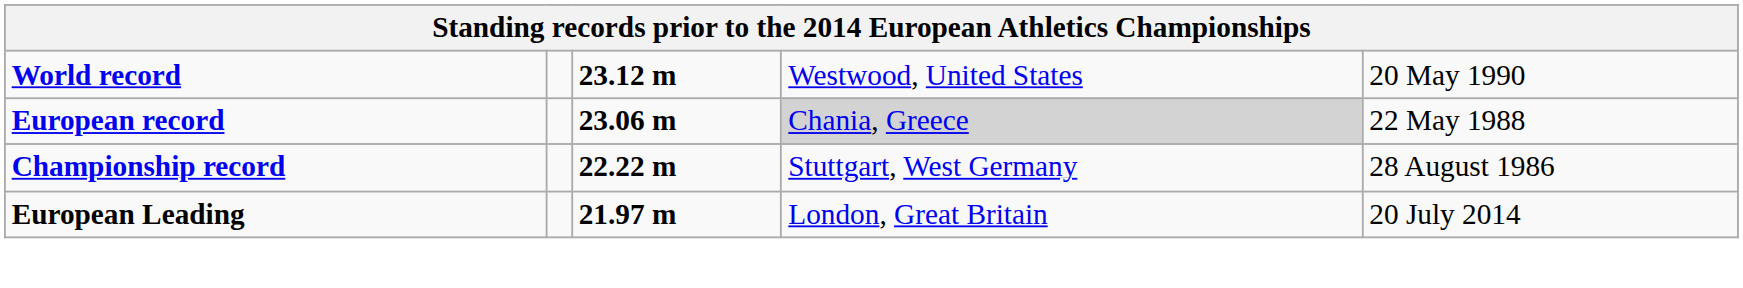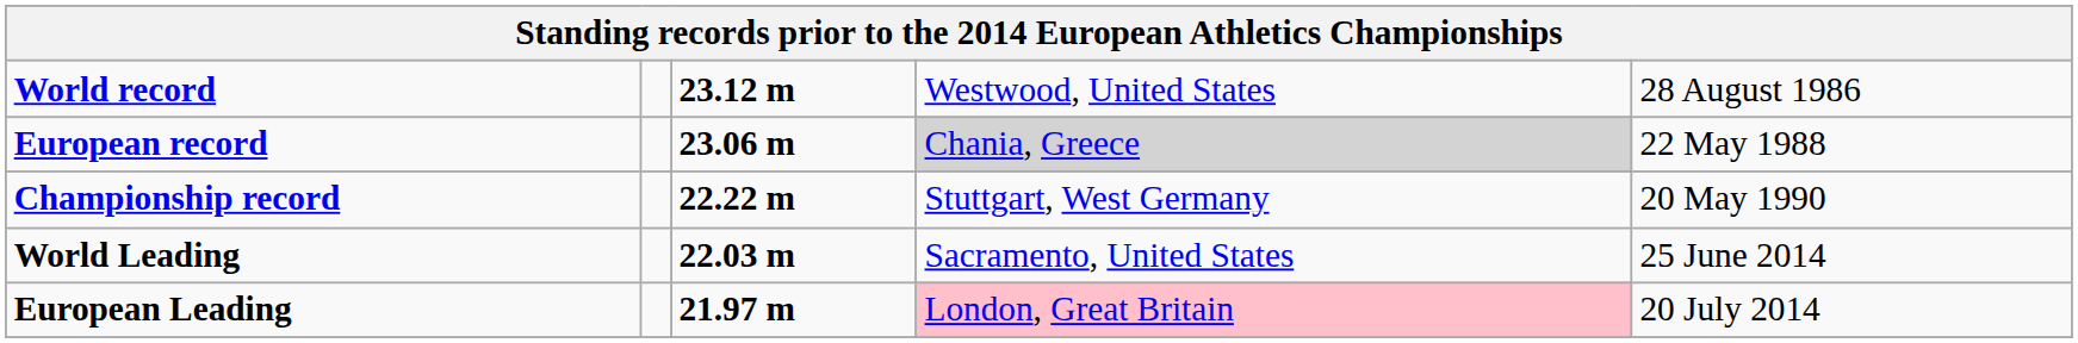World record | column 5: 20 May 1990 -> 28 August 1986
Championship record | column 5: 28 August 1986 -> 20 May 1990
+ row: World Leading | 22.03 m | Sacramento, United States | 25 June 2014
European Leading | column 4: no background -> pink background
